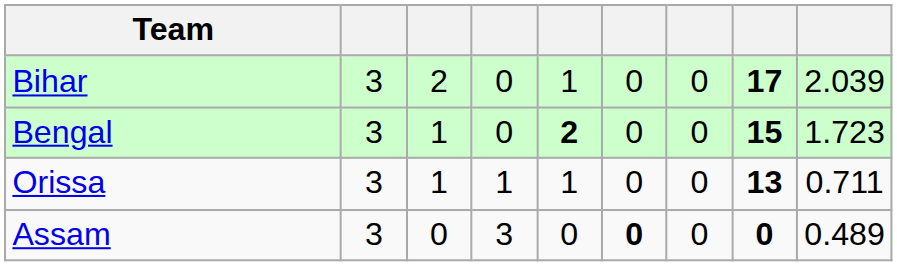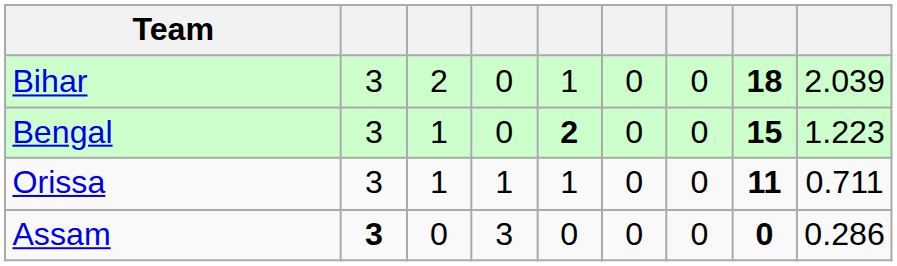Bihar | column 8: 17 -> 18
Bengal | column 9: 1.723 -> 1.223
Orissa | column 8: 13 -> 11
Assam | column 2: normal -> bold
Assam | column 6: bold -> normal
Assam | column 9: 0.489 -> 0.286
